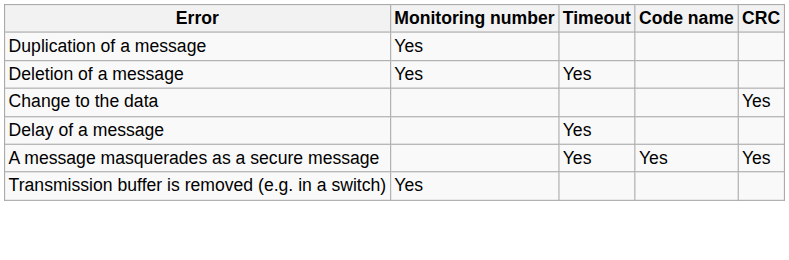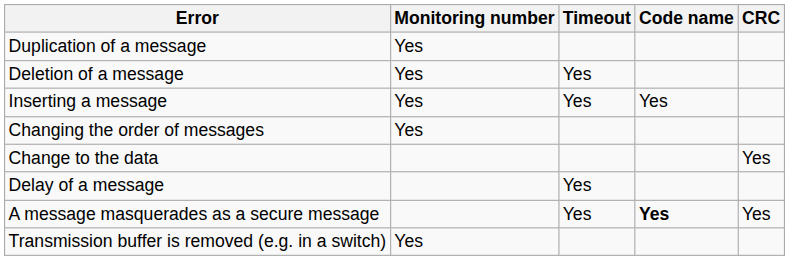+ row: Inserting a message | Yes | Yes | Yes
+ row: Changing the order of messages | Yes
A message masquerades as a secure message | Code name: normal -> bold
